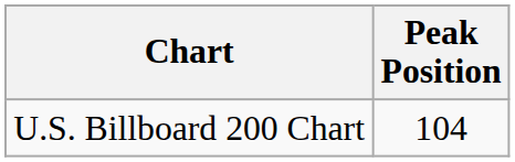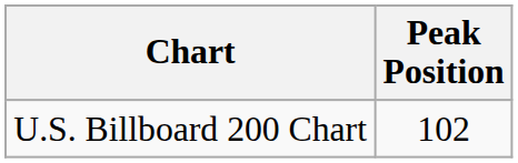U.S. Billboard 200 Chart | Peak Position: 104 -> 102
